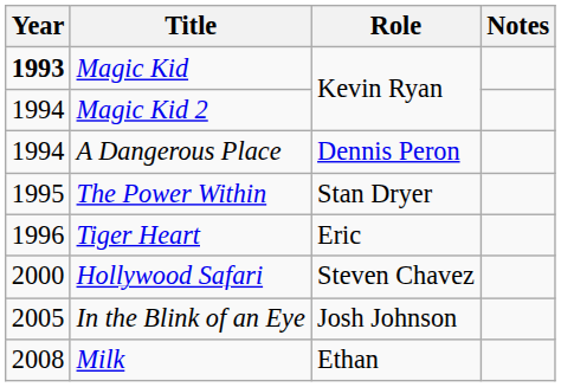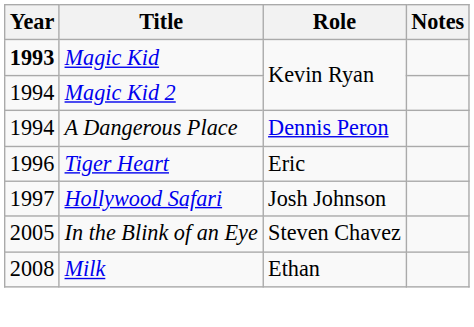- row: 1995 | The Power Within | Stan Dryer
Hollywood Safari | Year: 2000 -> 1997
Hollywood Safari | Role: Steven Chavez -> Josh Johnson
In the Blink of an Eye | Role: Josh Johnson -> Steven Chavez
